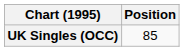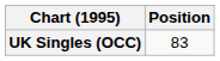UK Singles (OCC) | Position: 85 -> 83
